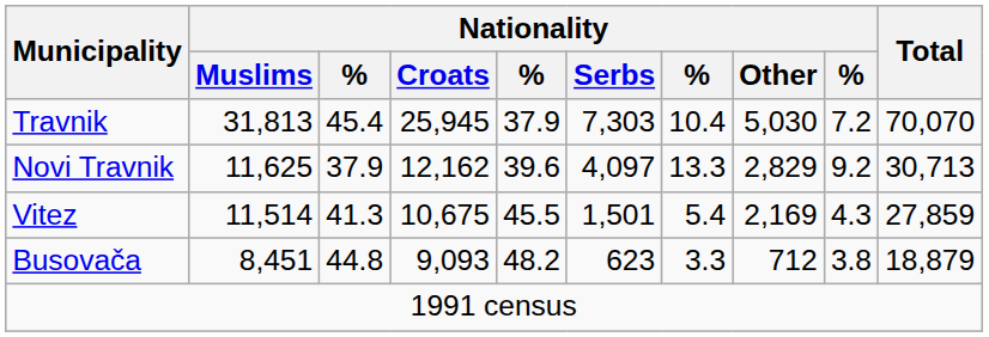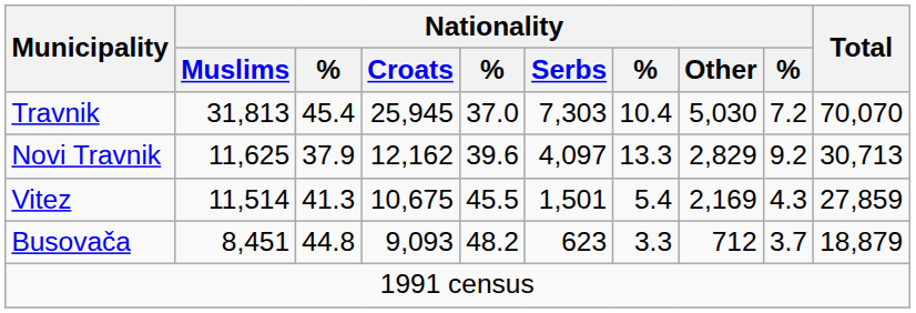Travnik | column 5: 37.9 -> 37.0
Busovača | column 9: 3.8 -> 3.7
